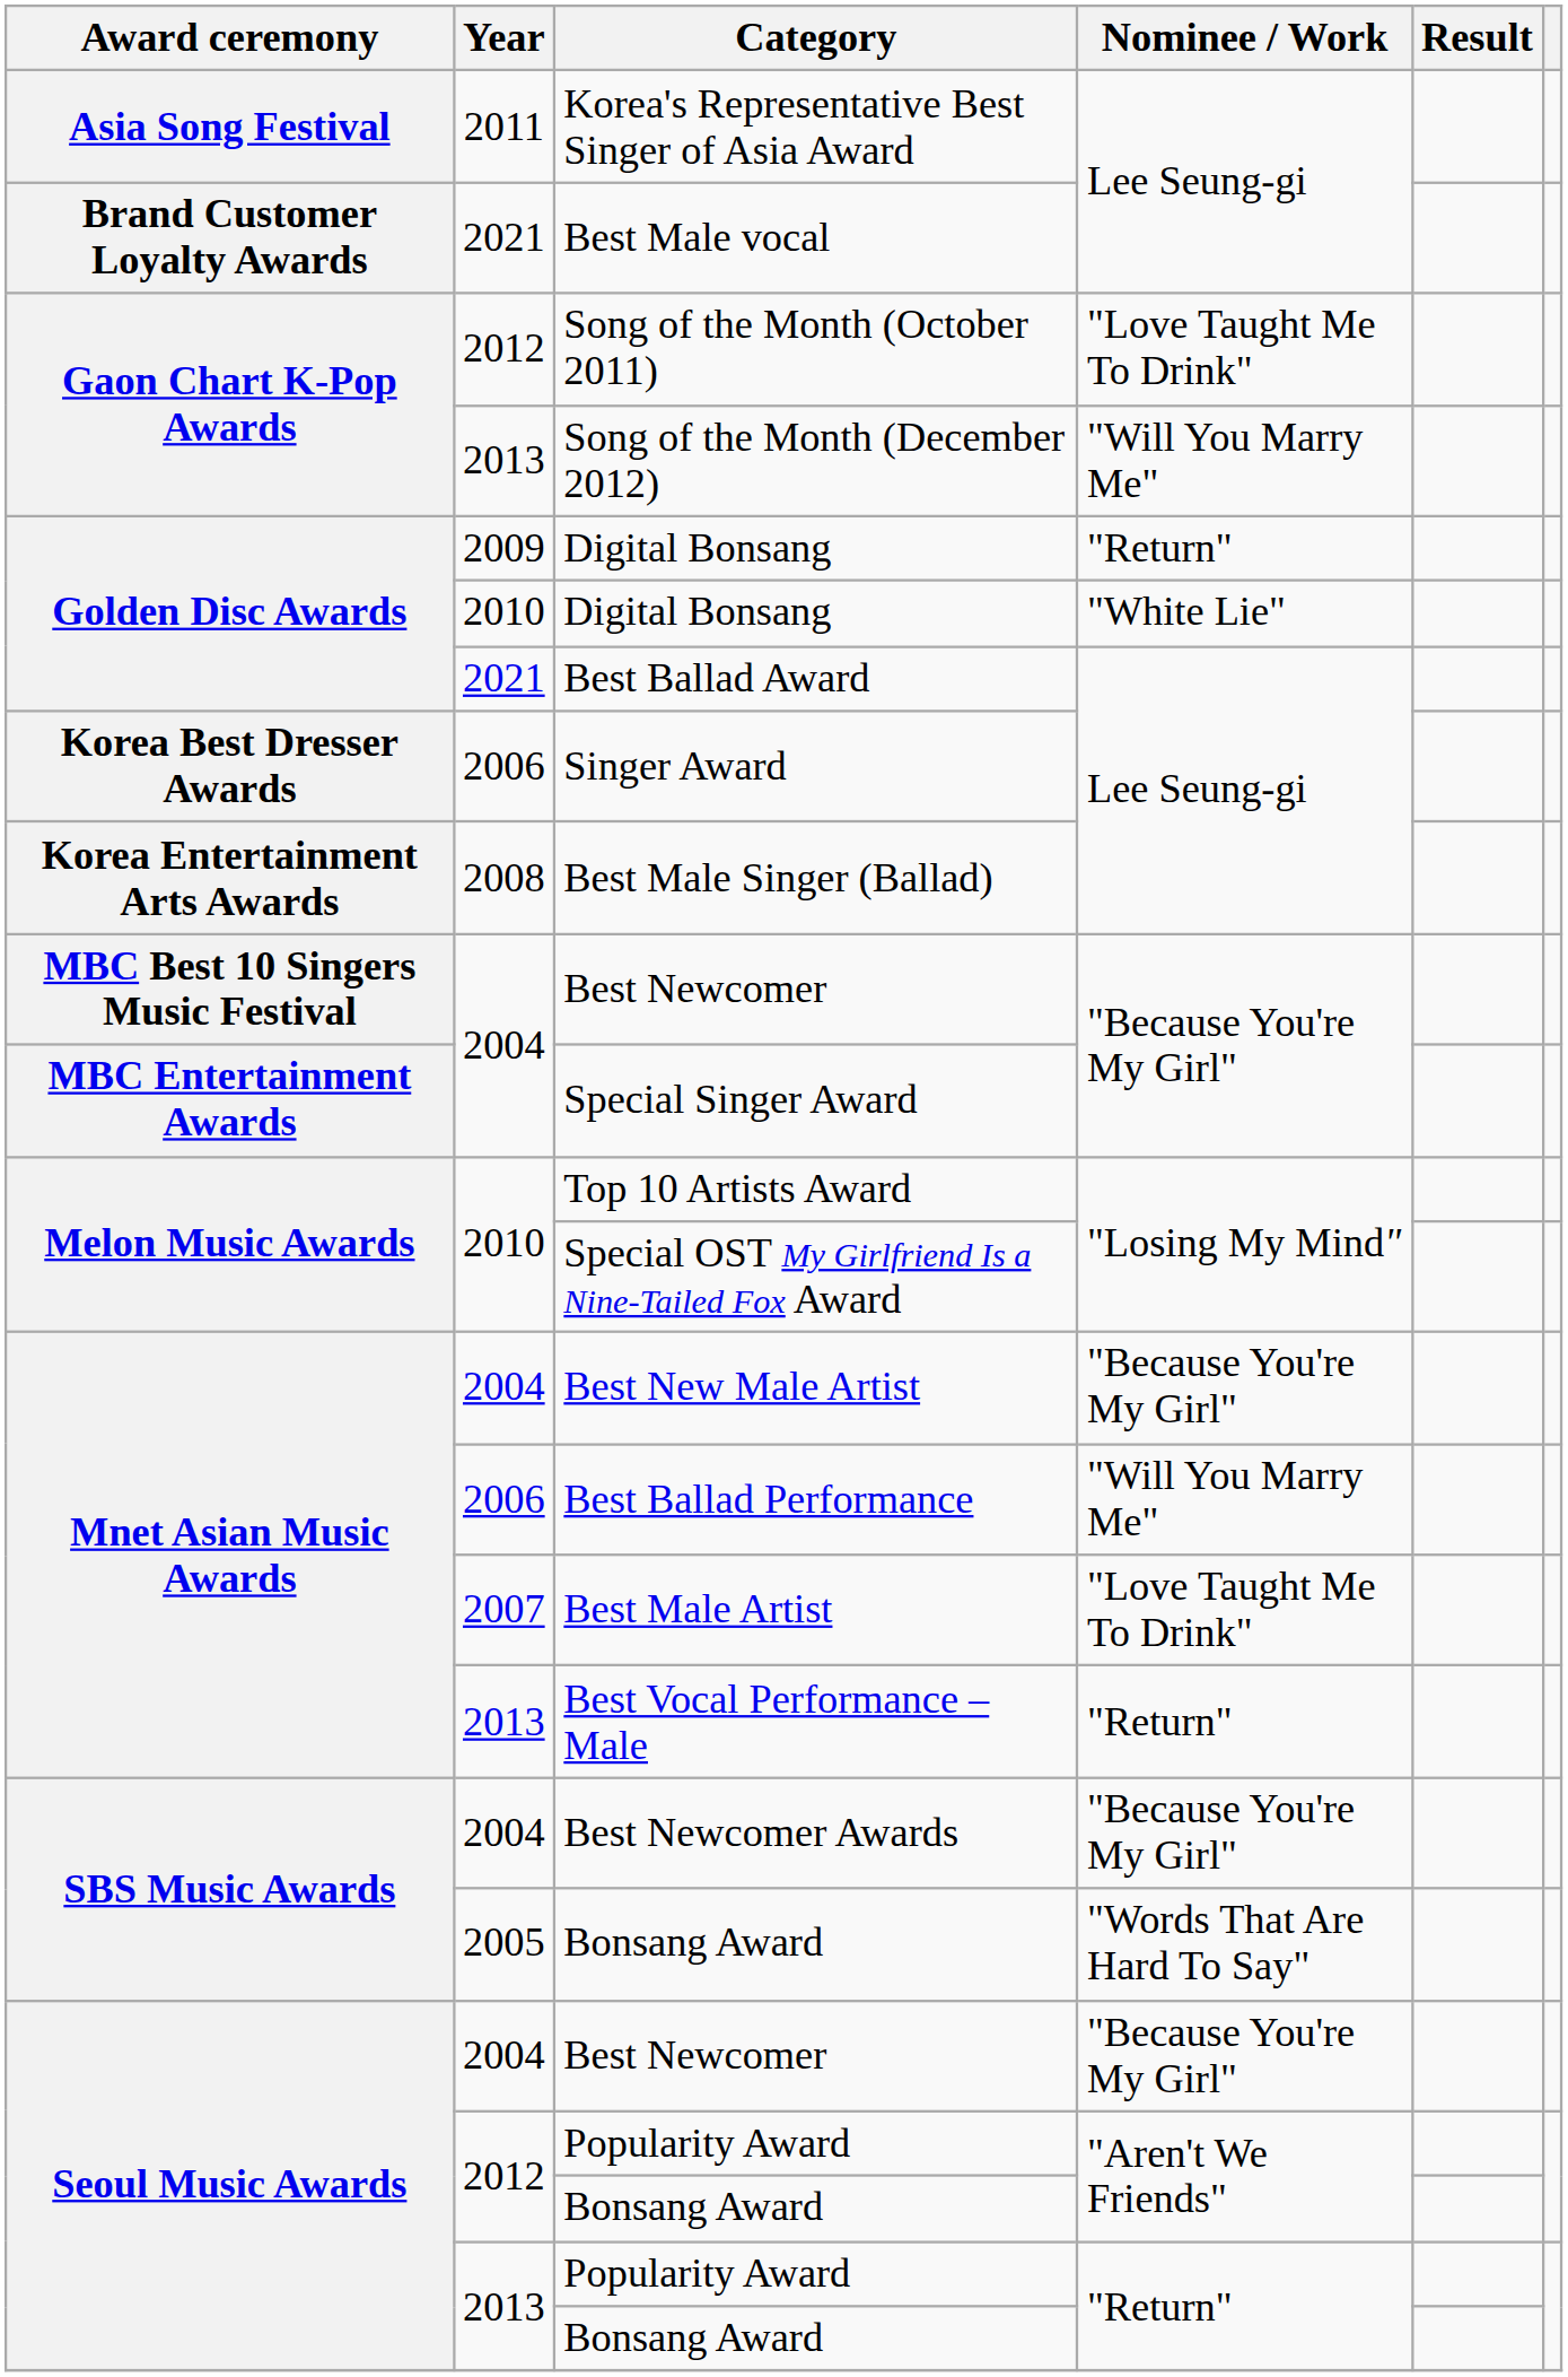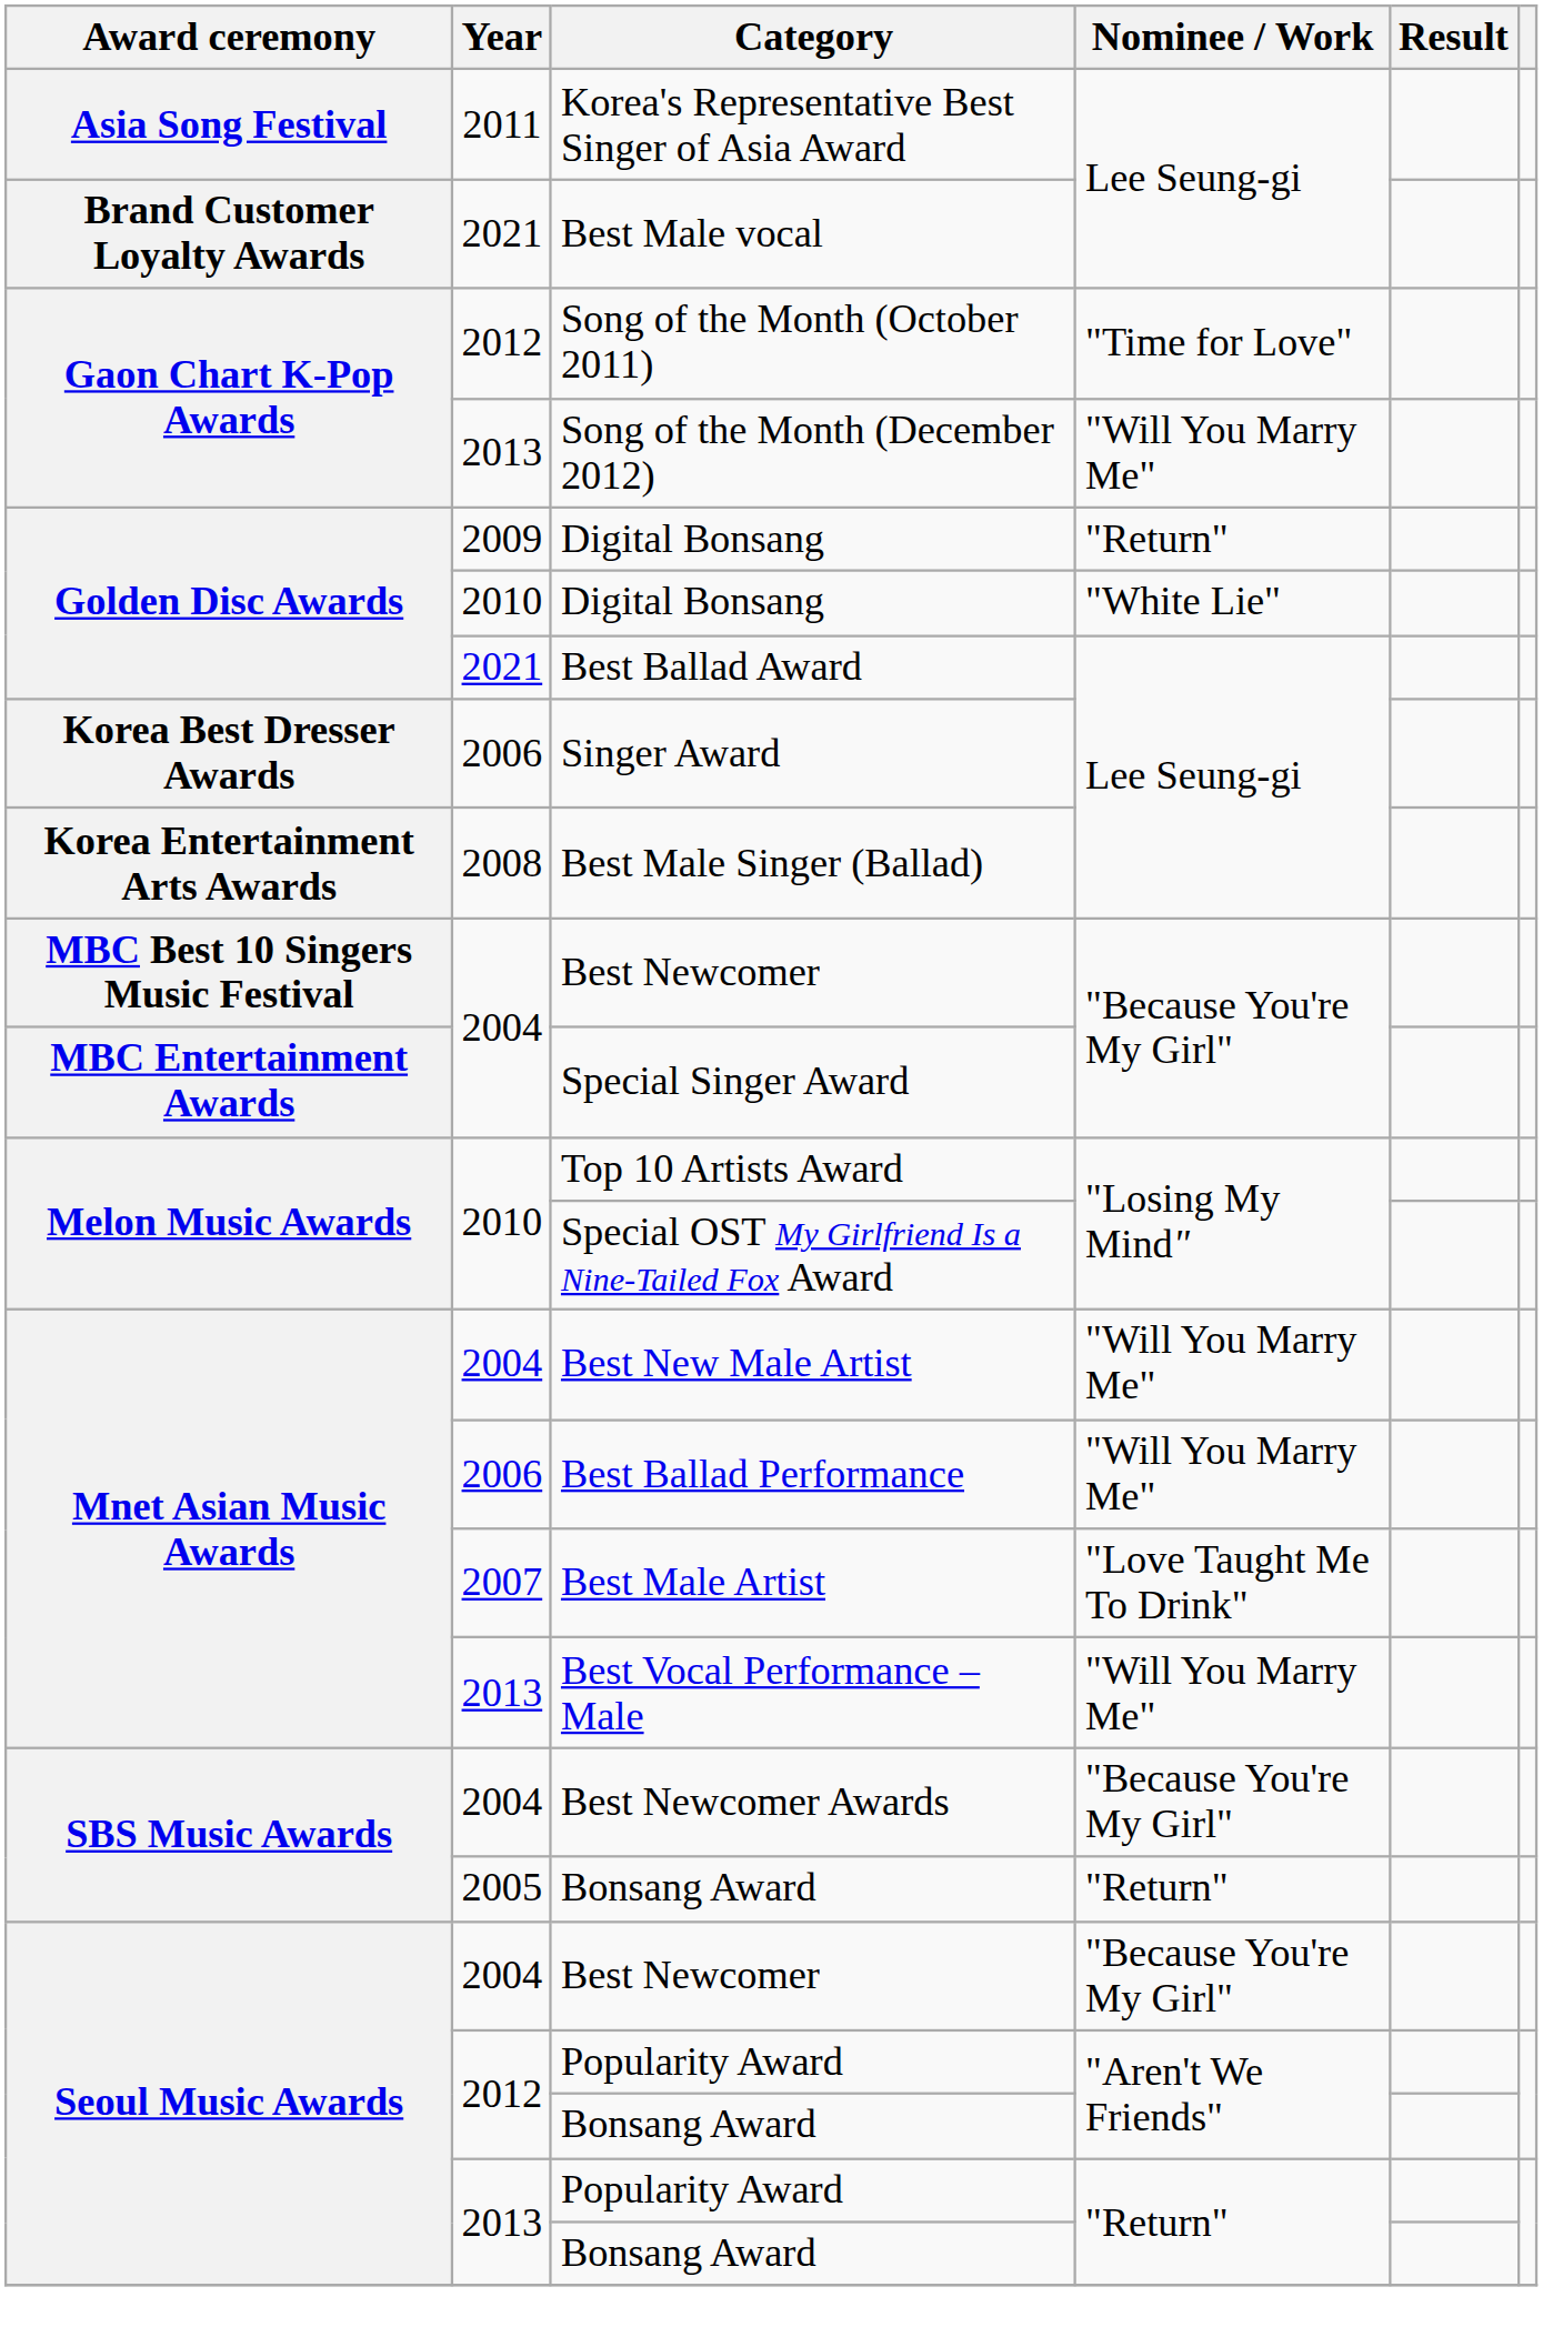Song of the Month (October 2011) | Nominee / Work: "Love Taught Me To Drink" -> "Time for Love"
Best New Male Artist | Nominee / Work: "Because You're My Girl" -> "Will You Marry Me"
Best Vocal Performance – Male | Nominee / Work: "Return" -> "Will You Marry Me"
2005 / Bonsang Award | Nominee / Work: "Words That Are Hard To Say" -> "Return"
